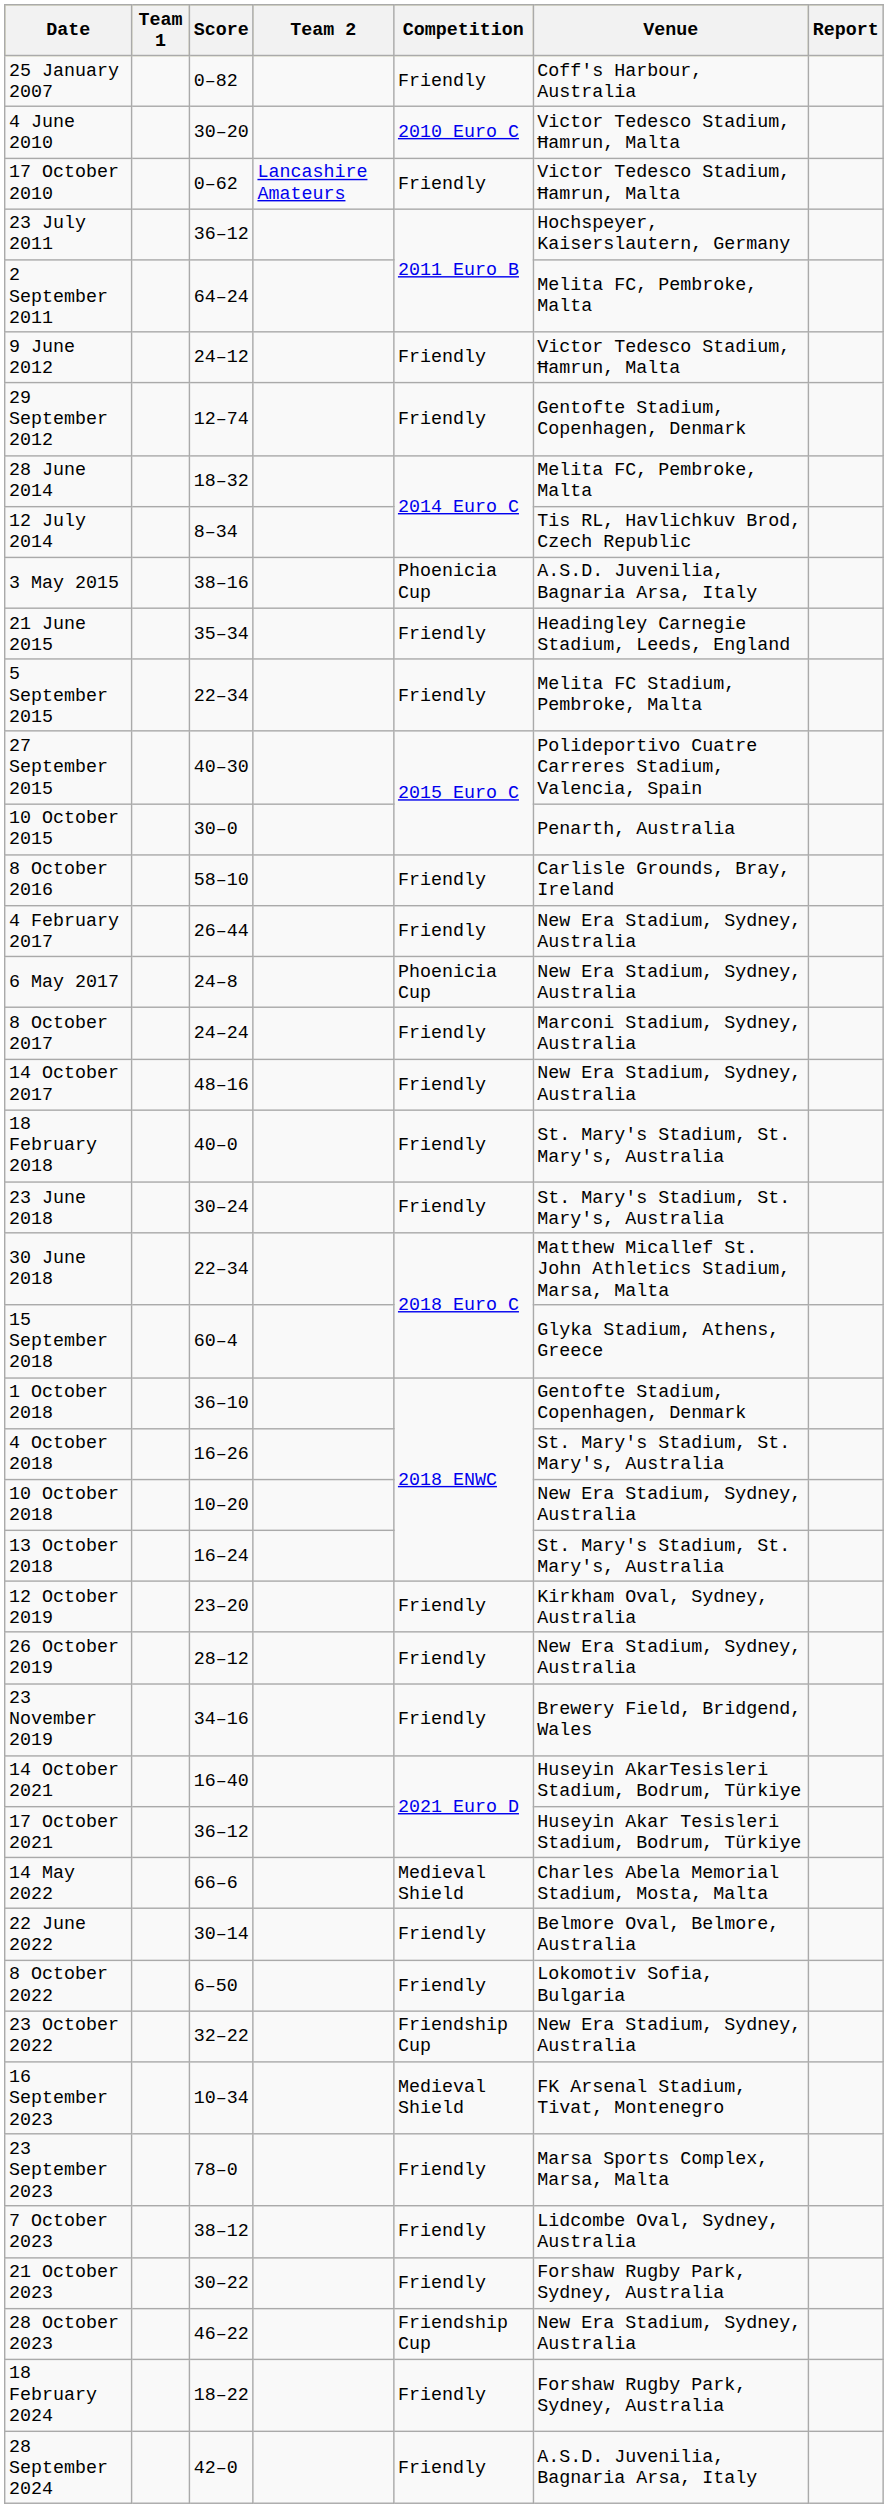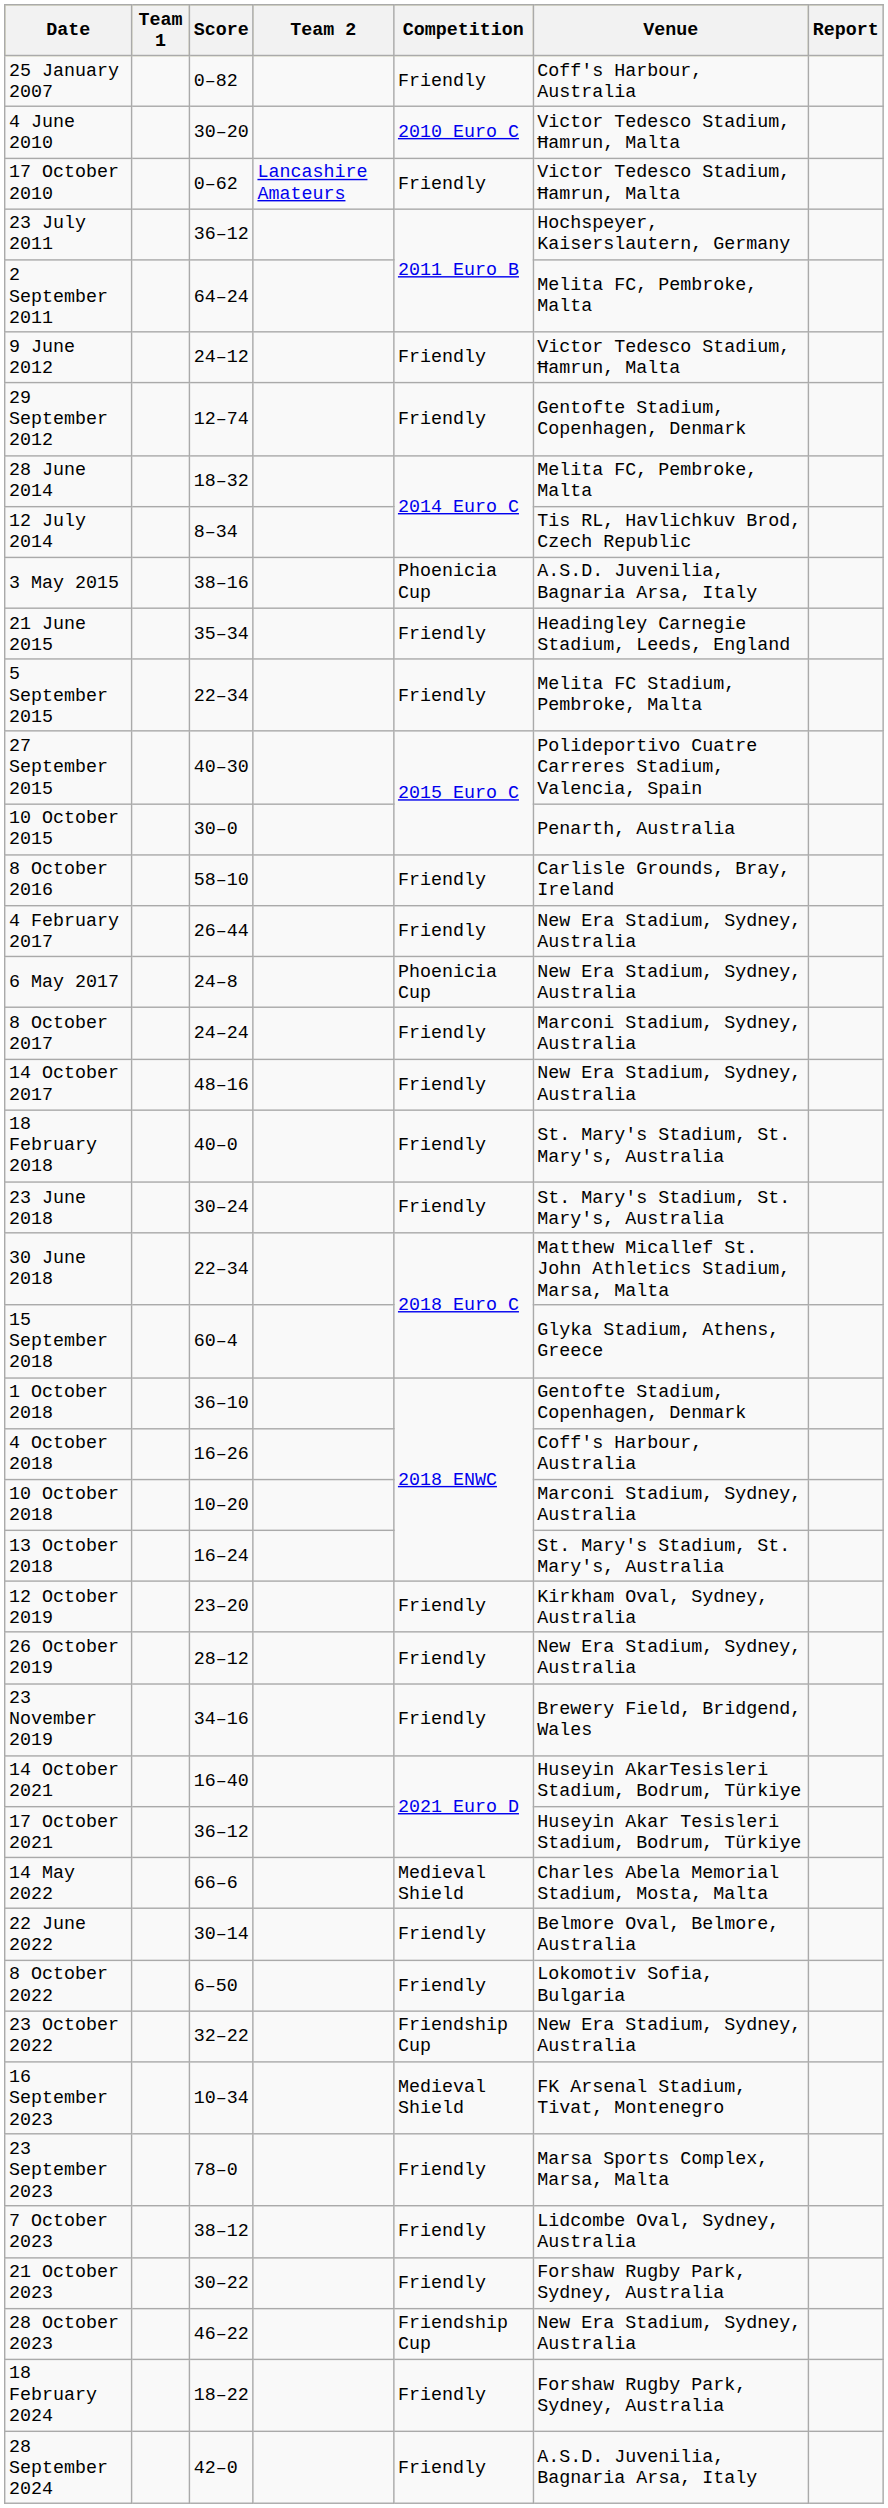4 October 2018 | Venue: St. Mary's Stadium, St. Mary's, Australia -> Coff's Harbour, Australia
10 October 2018 | Venue: New Era Stadium, Sydney, Australia -> Marconi Stadium, Sydney, Australia
